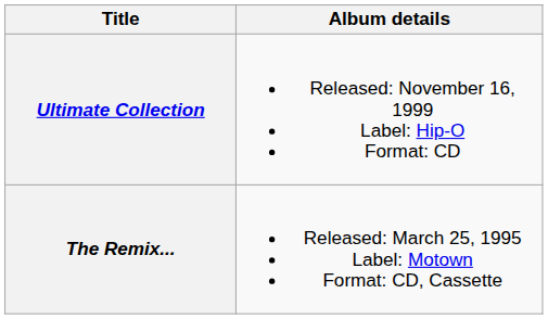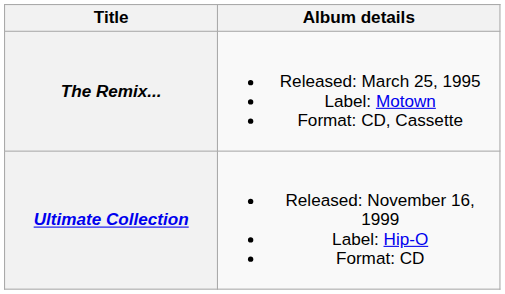rows swapped: The Remix... <-> Ultimate Collection
